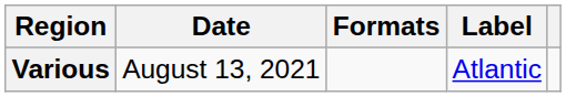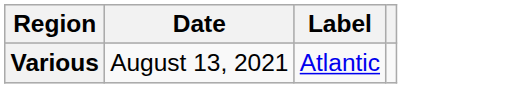- column: Formats
